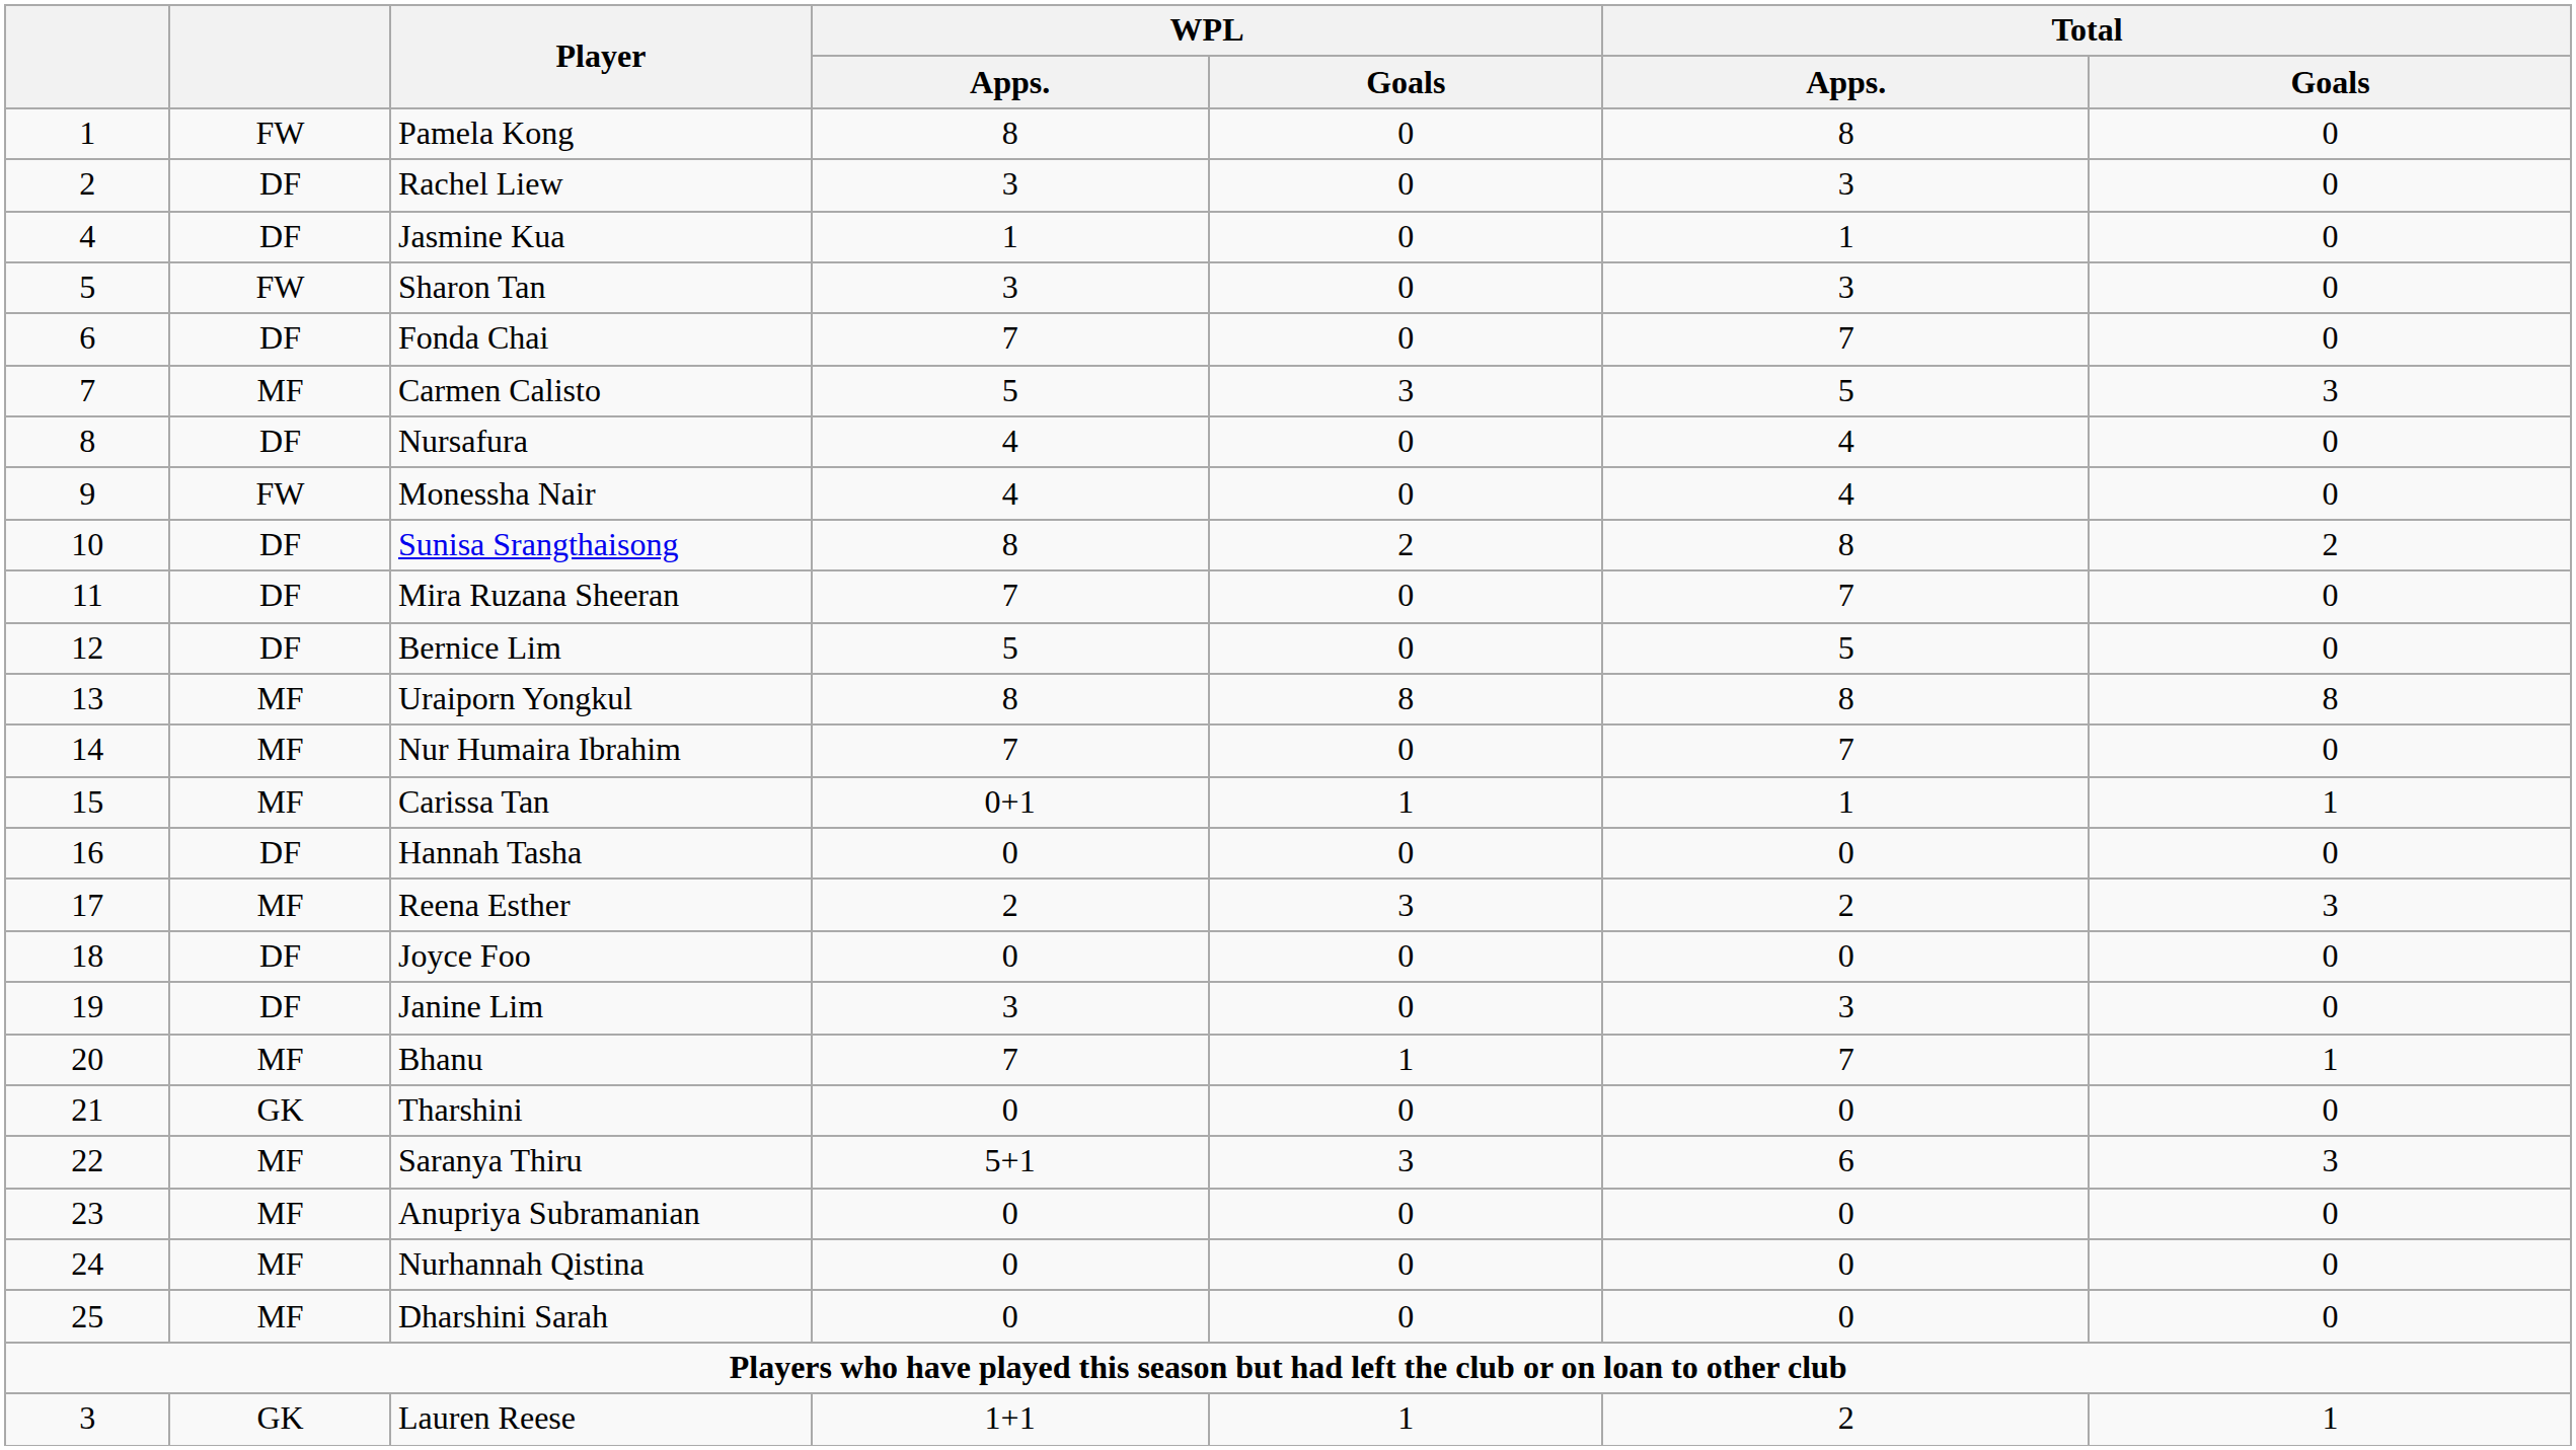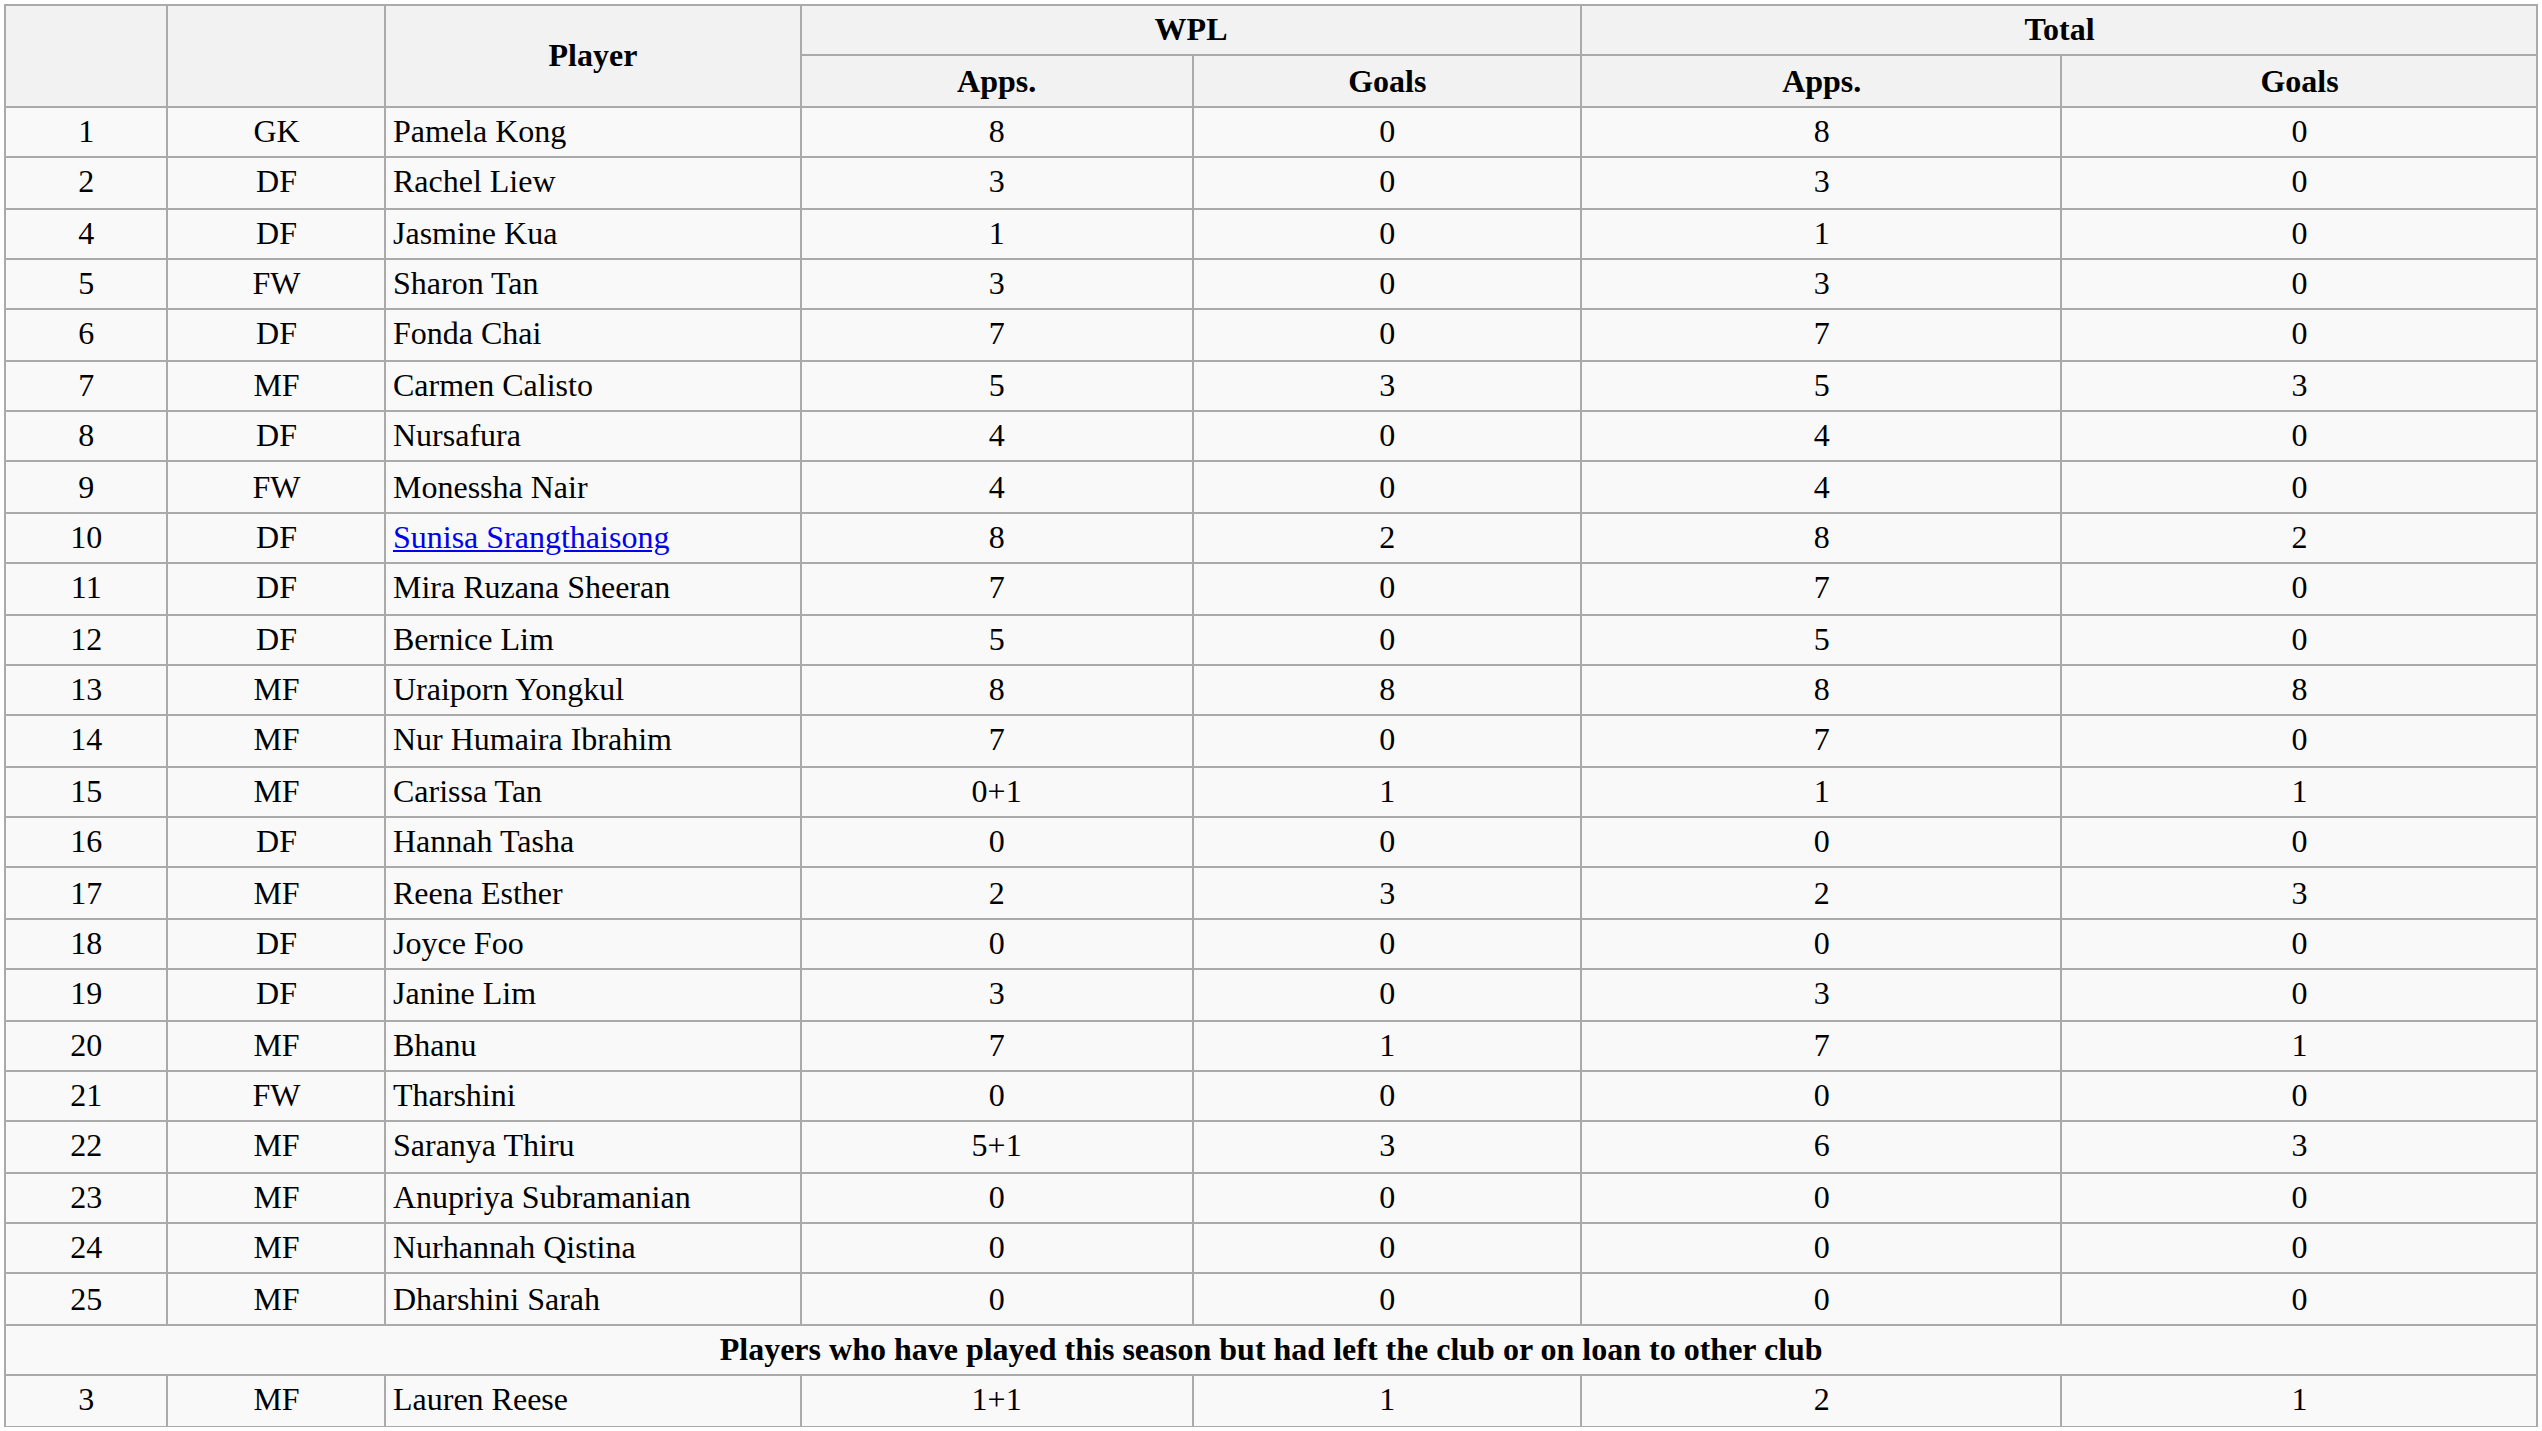Pamela Kong | column 2: FW -> GK
Tharshini | column 2: GK -> FW
Lauren Reese | column 2: GK -> MF
